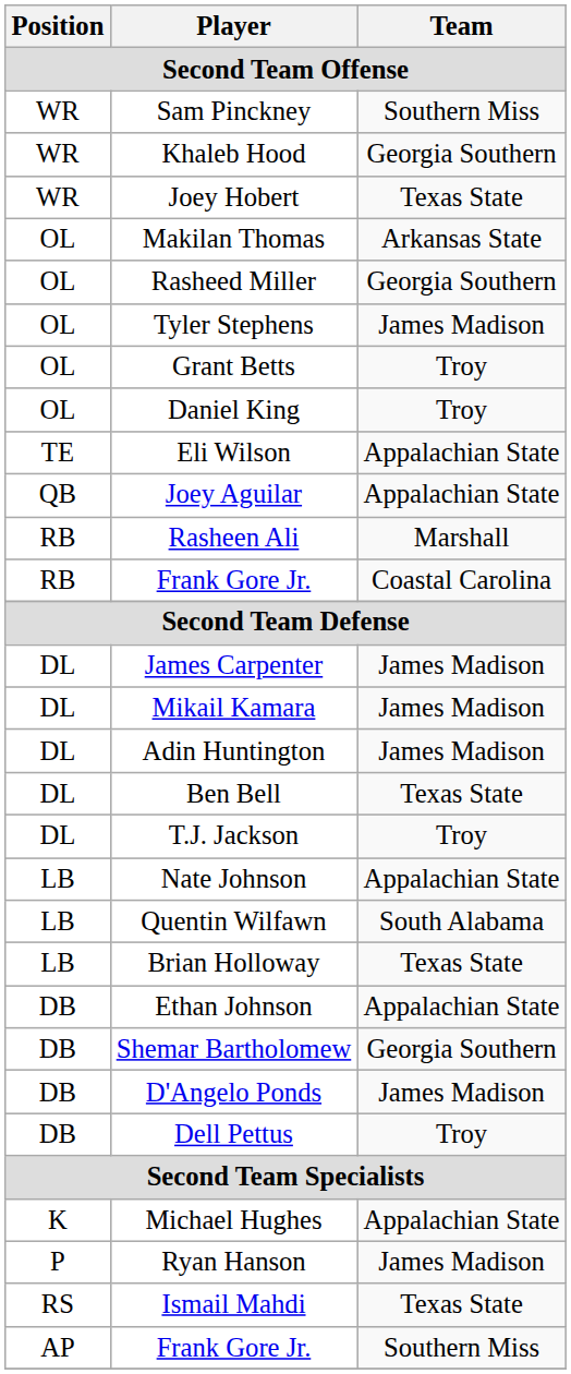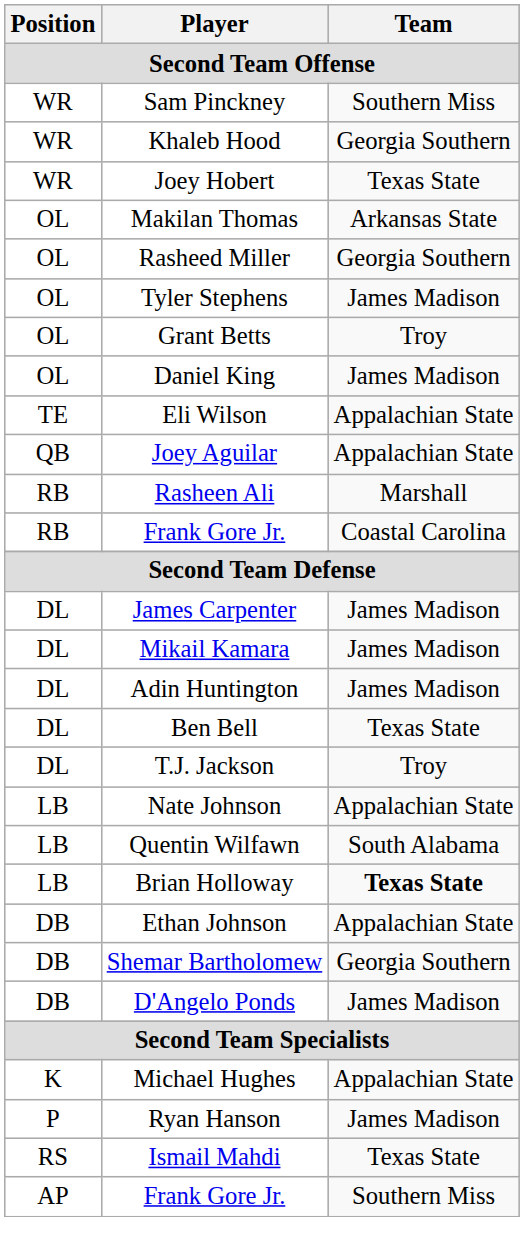Daniel King | Team: Troy -> James Madison
Brian Holloway | Team: normal -> bold
- row: DB | Dell Pettus | Troy
